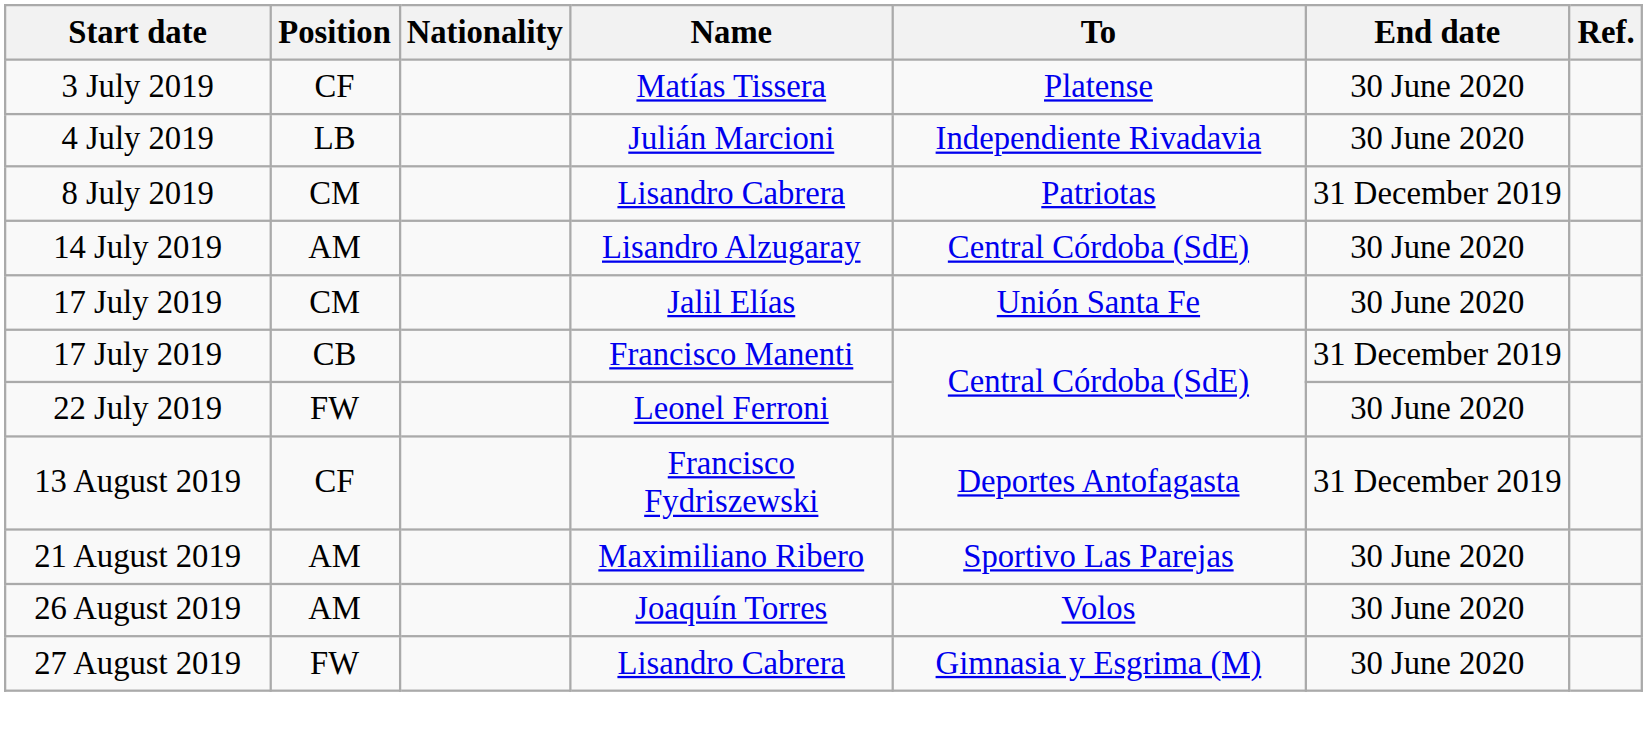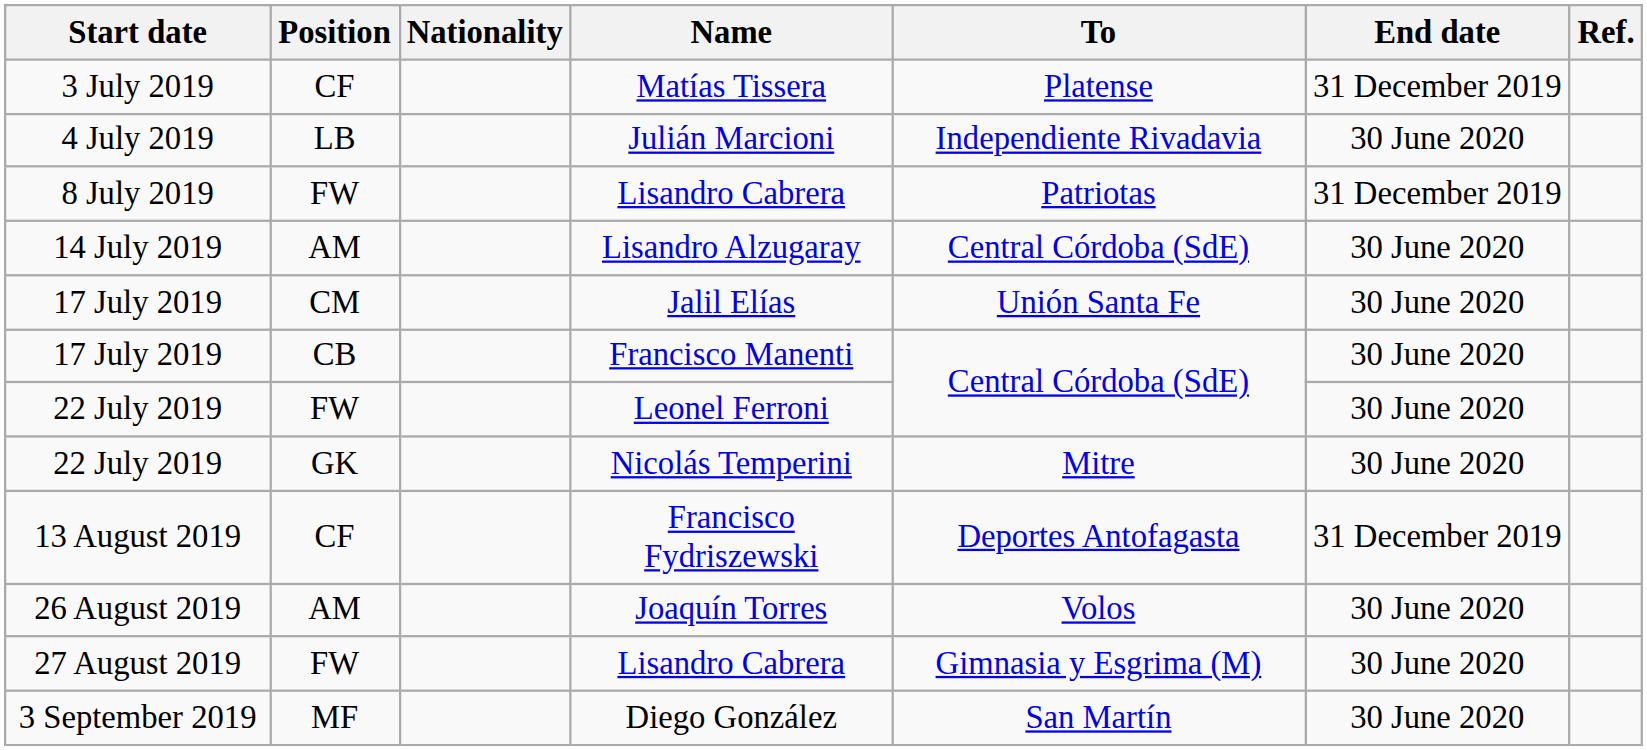Matías Tissera | End date: 30 June 2020 -> 31 December 2019
8 July 2019 / Lisandro Cabrera | Position: CM -> FW
Francisco Manenti | End date: 31 December 2019 -> 30 June 2020
+ row: 22 July 2019 | GK | Nicolás Temperini | Mitre | 30 June 2020
- row: 21 August 2019 | AM | Maximiliano Ribero | Sportivo Las Parejas | 30 June 2020
+ row: 3 September 2019 | MF | Diego González | San Martín | 30 June 2020
